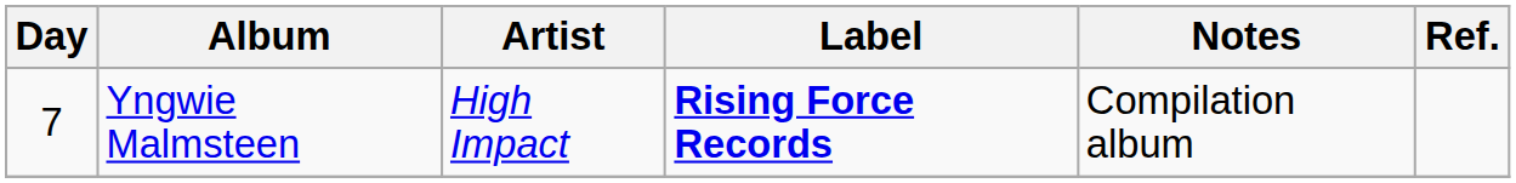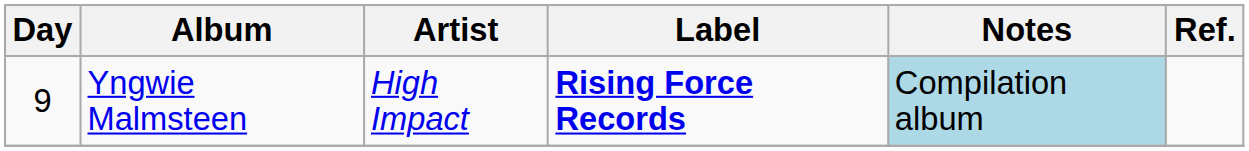Yngwie Malmsteen | Day: 7 -> 9
Yngwie Malmsteen | Notes: no background -> lightblue background
